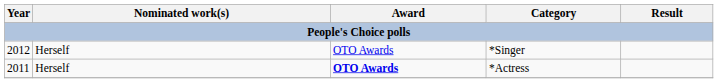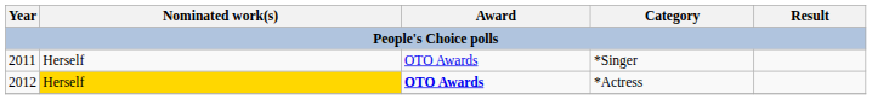*Singer | Year: 2012 -> 2011
*Actress | Year: 2011 -> 2012
*Actress | Nominated work(s): no background -> gold background
